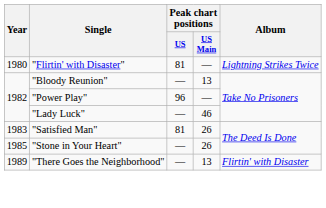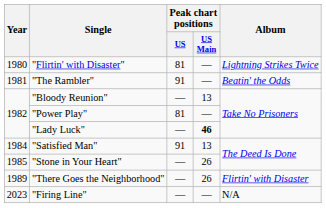+ row: 1981 | "The Rambler" | 91 | — | Beatin' the Odds
"Power Play" | Peak chart positions / US: 96 -> 81
"Lady Luck" | Peak chart positions / US Main: normal -> bold
"Satisfied Man" | Year: 1983 -> 1984
"Satisfied Man" | Peak chart positions / US: 81 -> 91
"Satisfied Man" | Peak chart positions / US Main: 26 -> 13
"There Goes the Neighborhood" | Peak chart positions / US Main: 13 -> 26
+ row: 2023 | "Firing Line" | — | — | N/A
